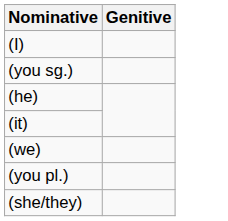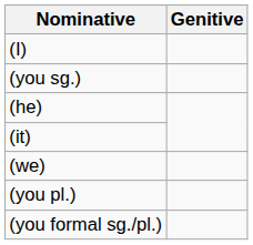+ row: (you formal sg./pl.)
- row: (she/they)
